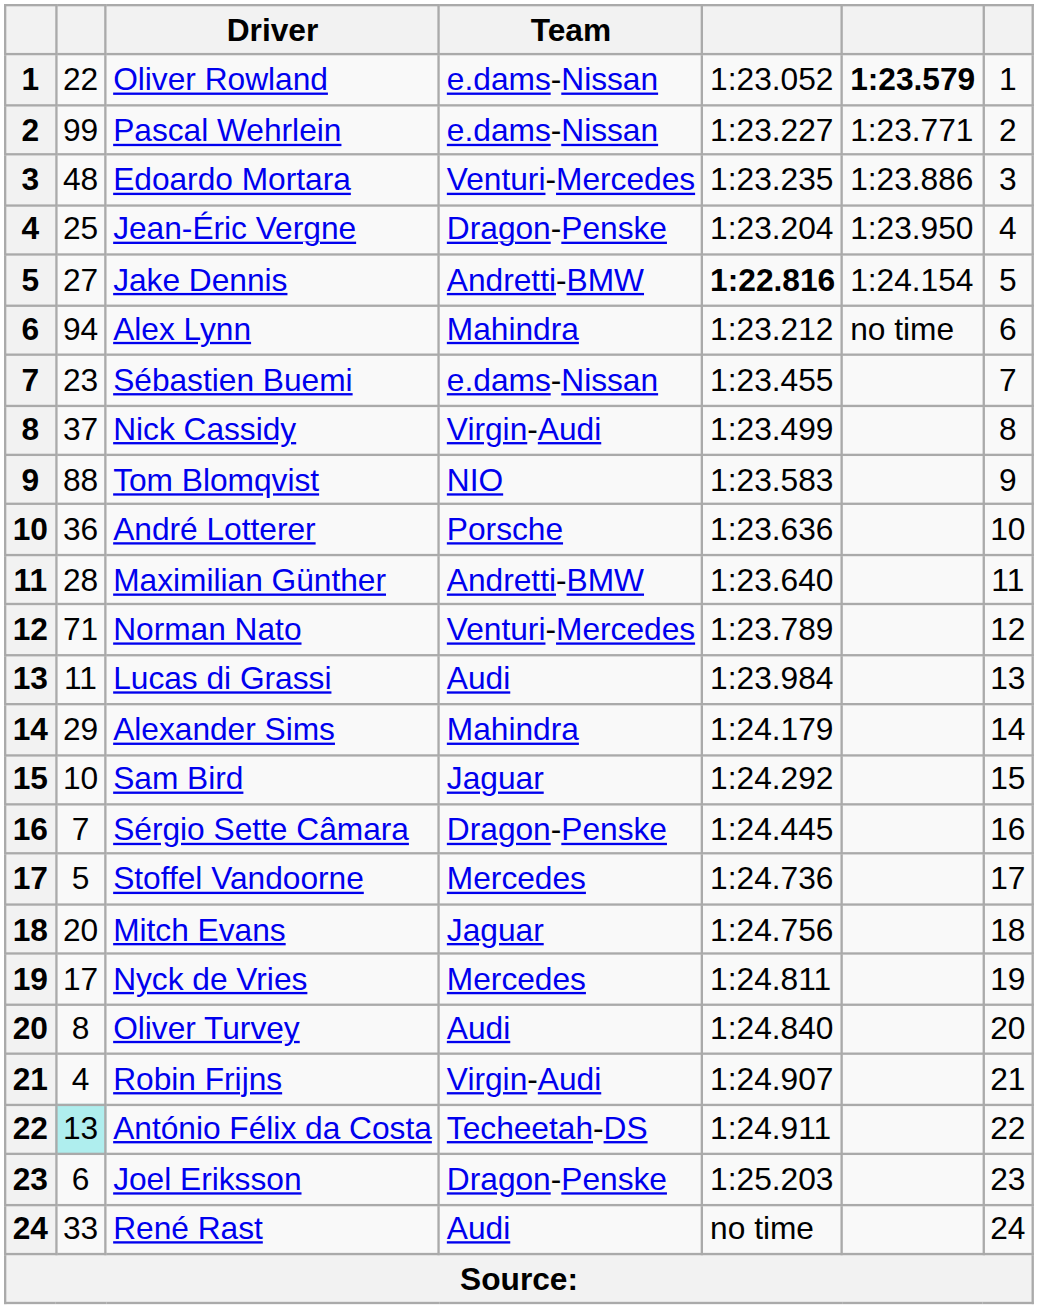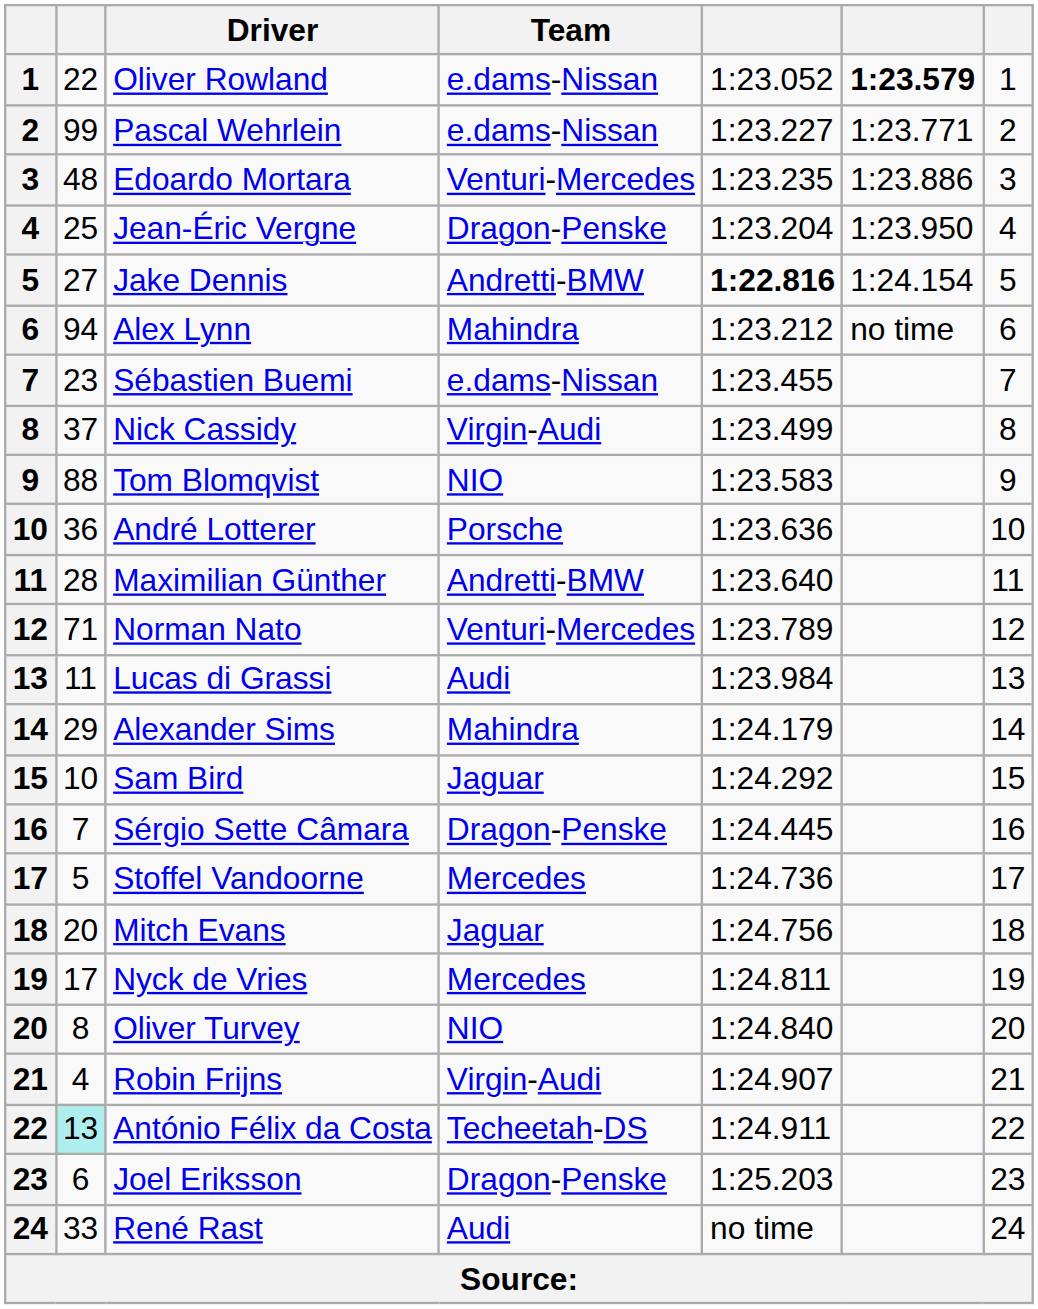Oliver Turvey | Team: Audi -> NIO
